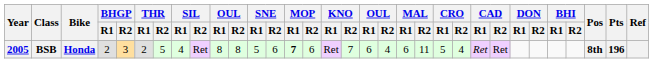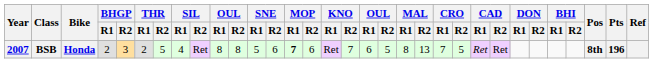BSB | Year: 2005 -> 2007
BSB | column 19: 4 -> 5
BSB | MAL / R1: 6 -> 8
BSB | MAL / R2: 11 -> 13
BSB | CRO / R1: 5 -> 7
BSB | CRO / R2: 4 -> 5
